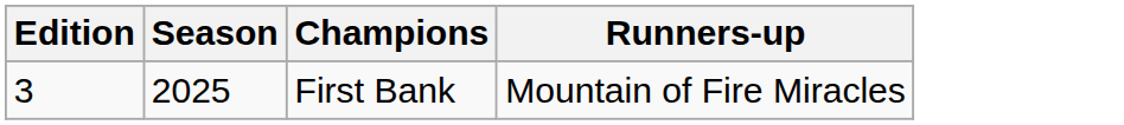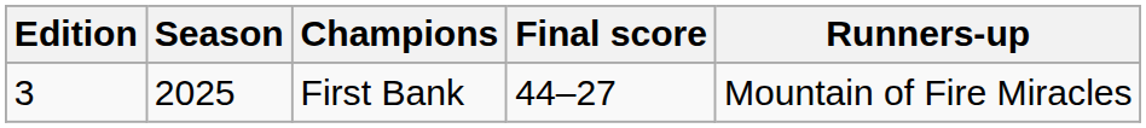+ column: Final score | 44–27
